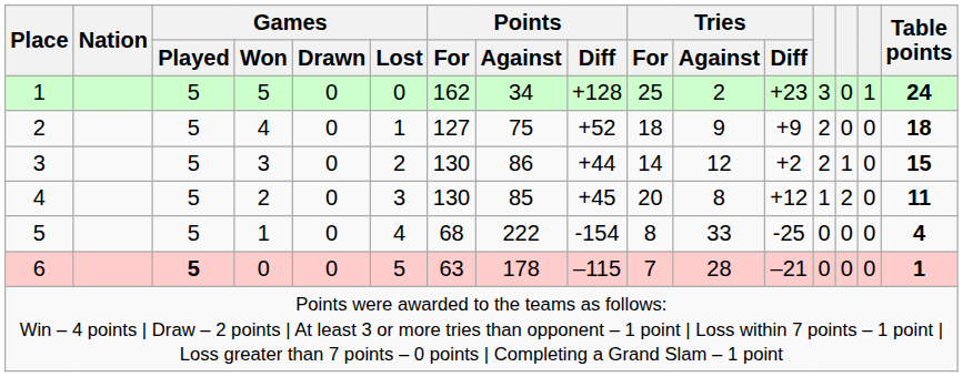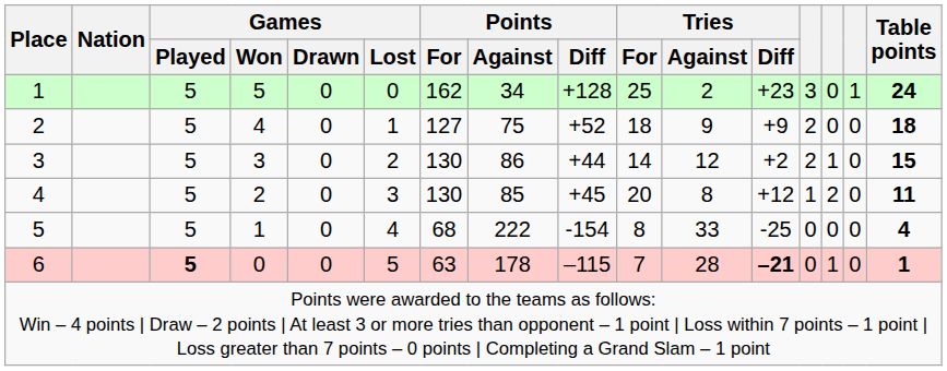6 | Tries / Diff: normal -> bold
6 | column 14: 0 -> 1
